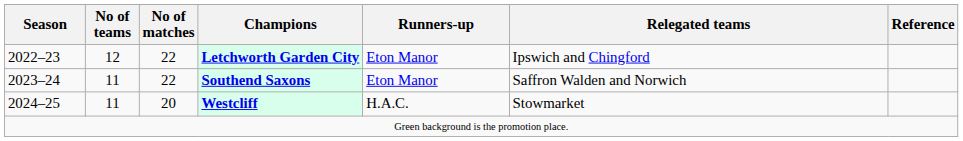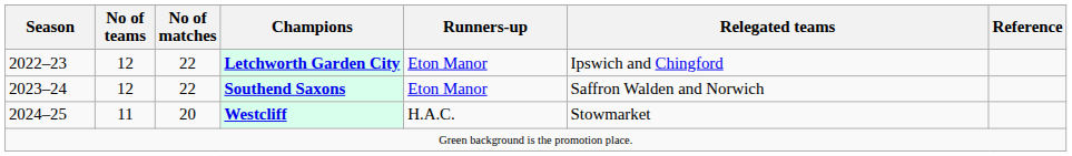Southend Saxons | No of teams: 11 -> 12
